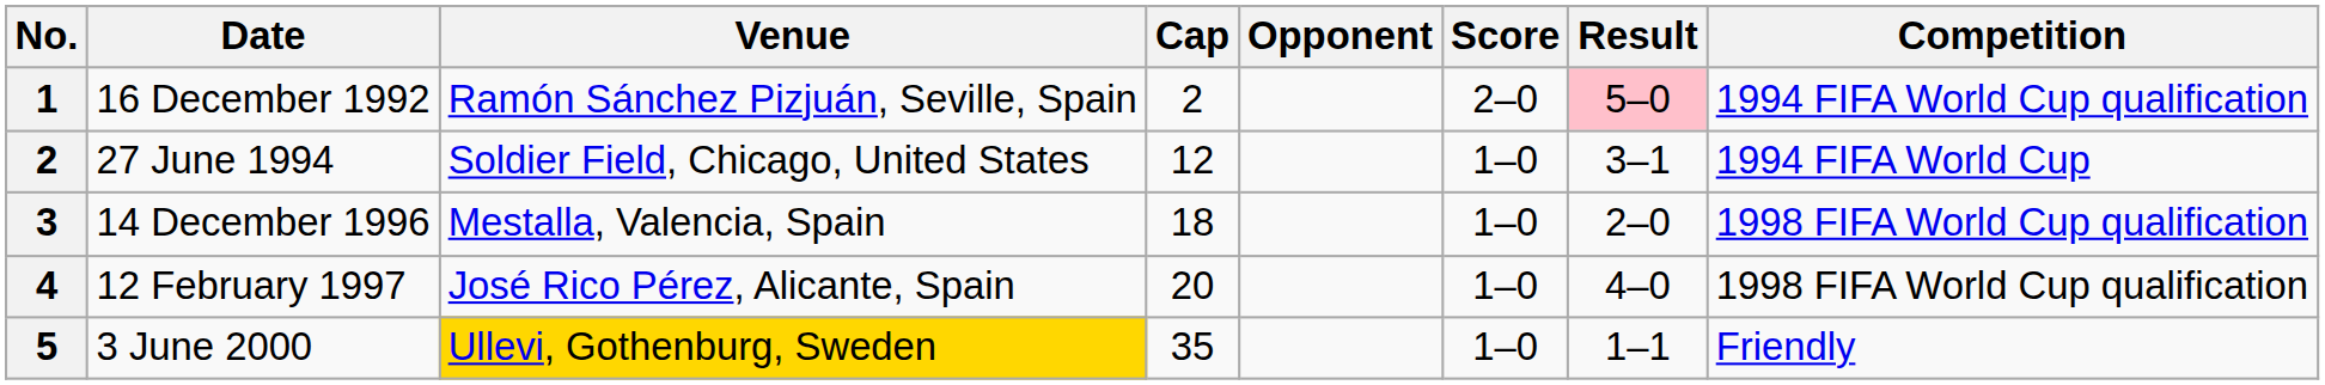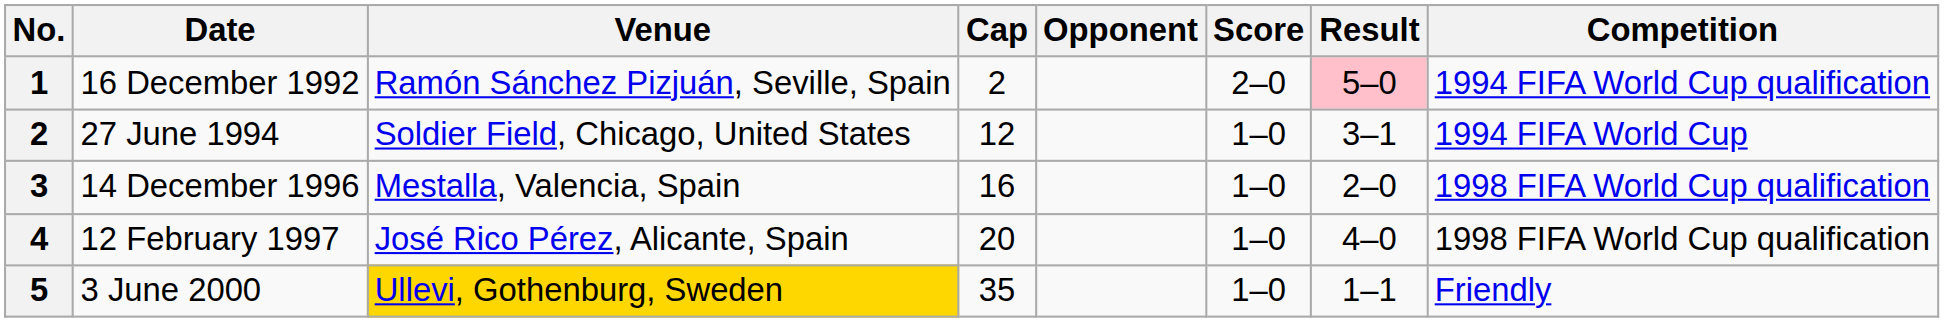14 December 1996 | Cap: 18 -> 16
